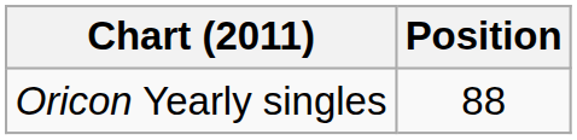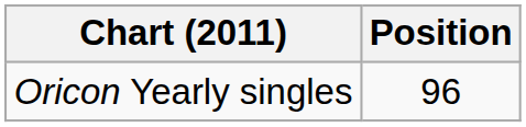Oricon Yearly singles | Position: 88 -> 96
